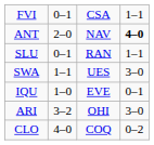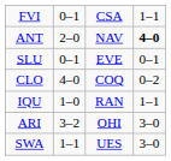SLU | column 3: RAN -> EVE
SLU | column 4: 1–1 -> 0–1
rows swapped: SWA <-> CLO
IQU | column 3: EVE -> RAN
IQU | column 4: 0–1 -> 1–1
